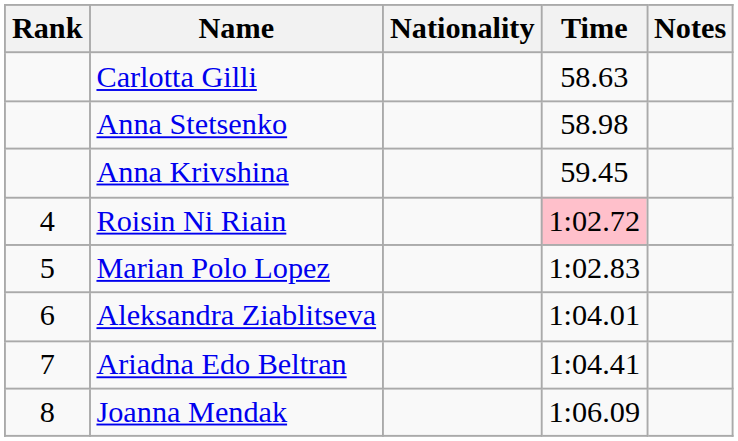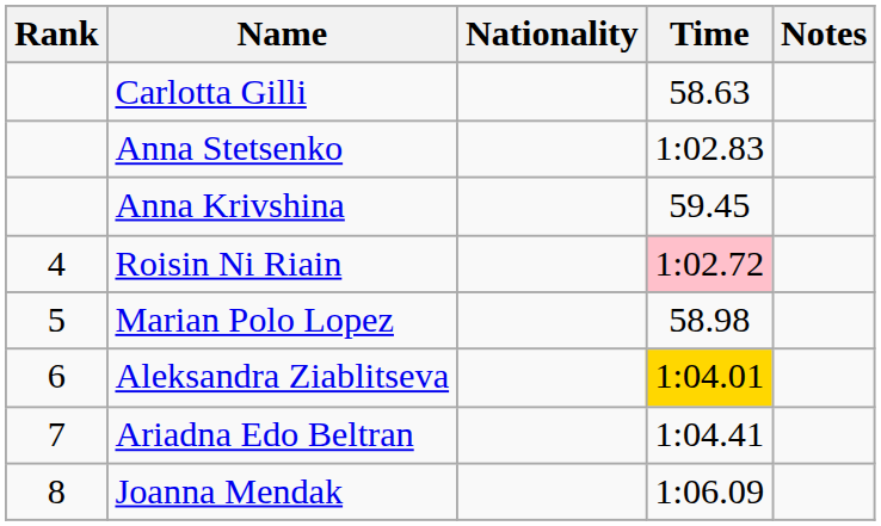Anna Stetsenko | Time: 58.98 -> 1:02.83
Marian Polo Lopez | Time: 1:02.83 -> 58.98
Aleksandra Ziablitseva | Time: no background -> gold background
